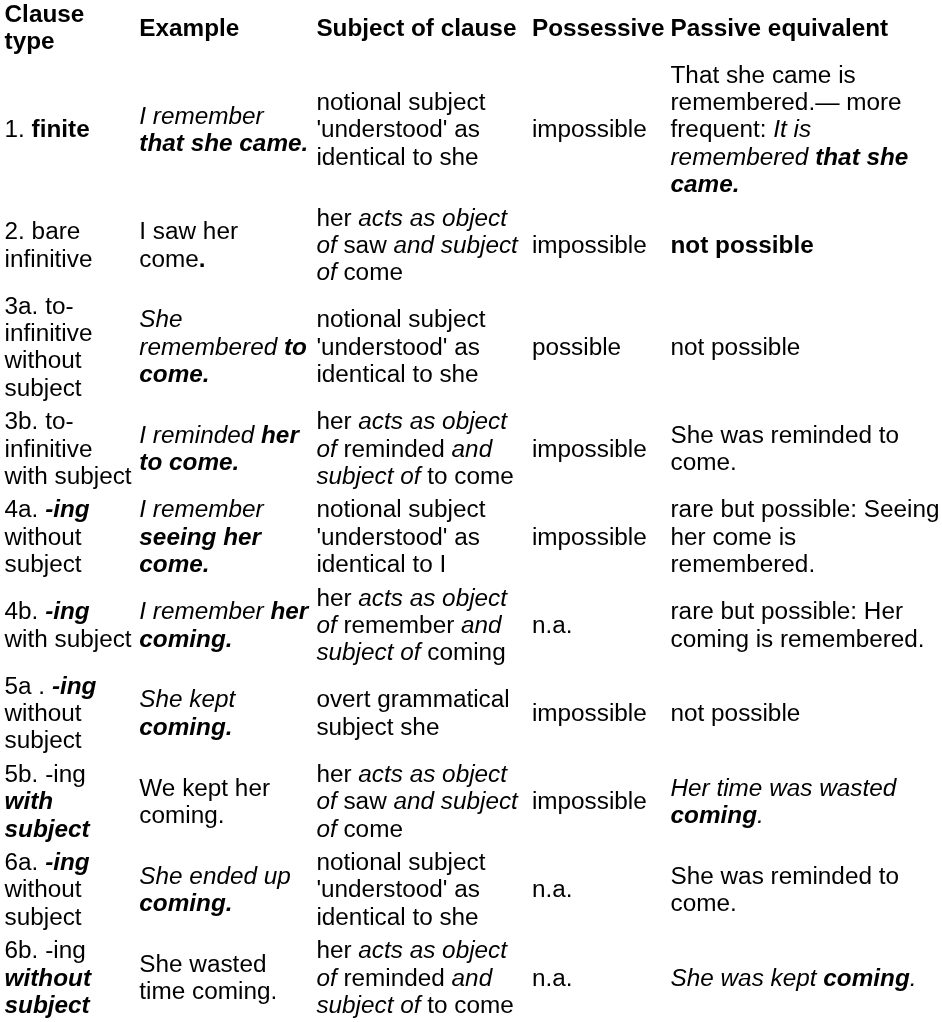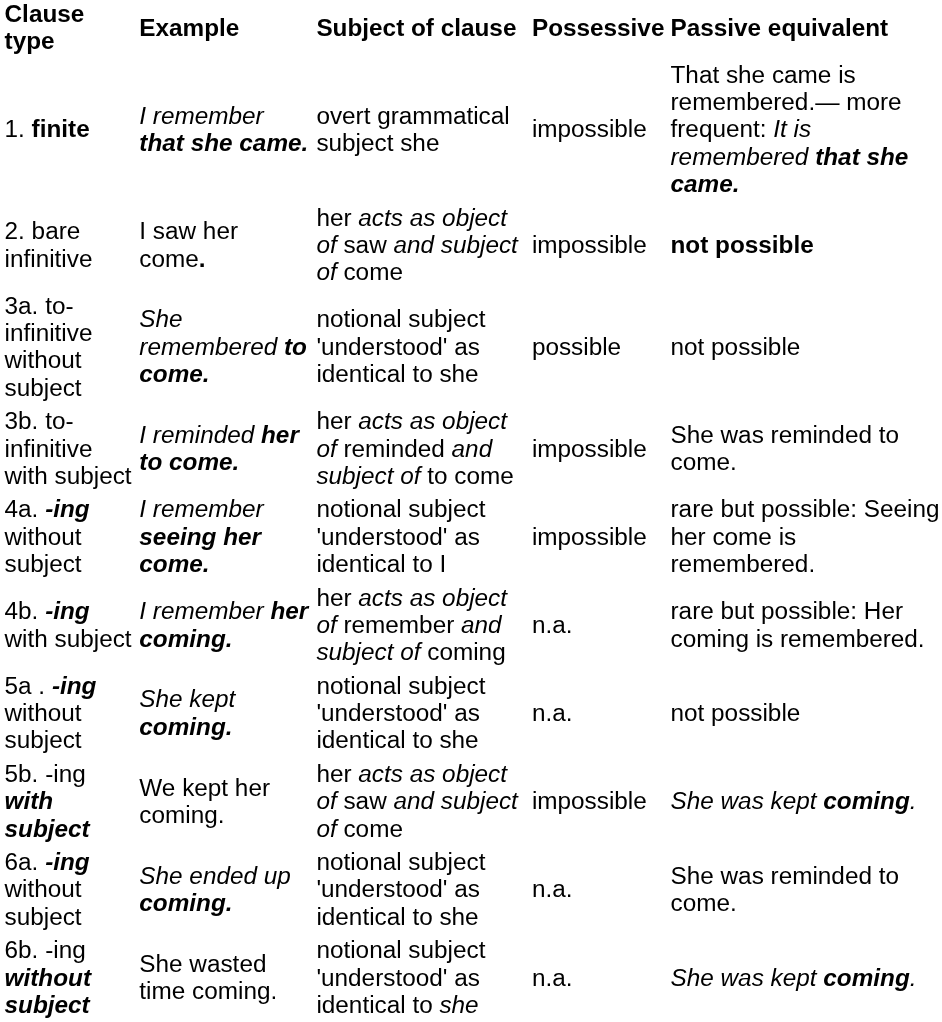1. finite | Subject of clause: notional subject 'understood' as identical to she -> overt grammatical subject she
5a . -ing without subject | Subject of clause: overt grammatical subject she -> notional subject 'understood' as identical to she
5a . -ing without subject | Possessive: impossible -> n.a.
5b. -ing with subject | Passive equivalent: Her time was wasted coming. -> She was kept coming.
6b. -ing without subject | Subject of clause: her acts as object of reminded and subject of to come -> notional subject 'understood' as identical to she
